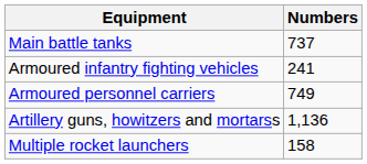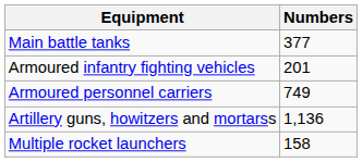Main battle tanks | Numbers: 737 -> 377
Armoured infantry fighting vehicles | Numbers: 241 -> 201
